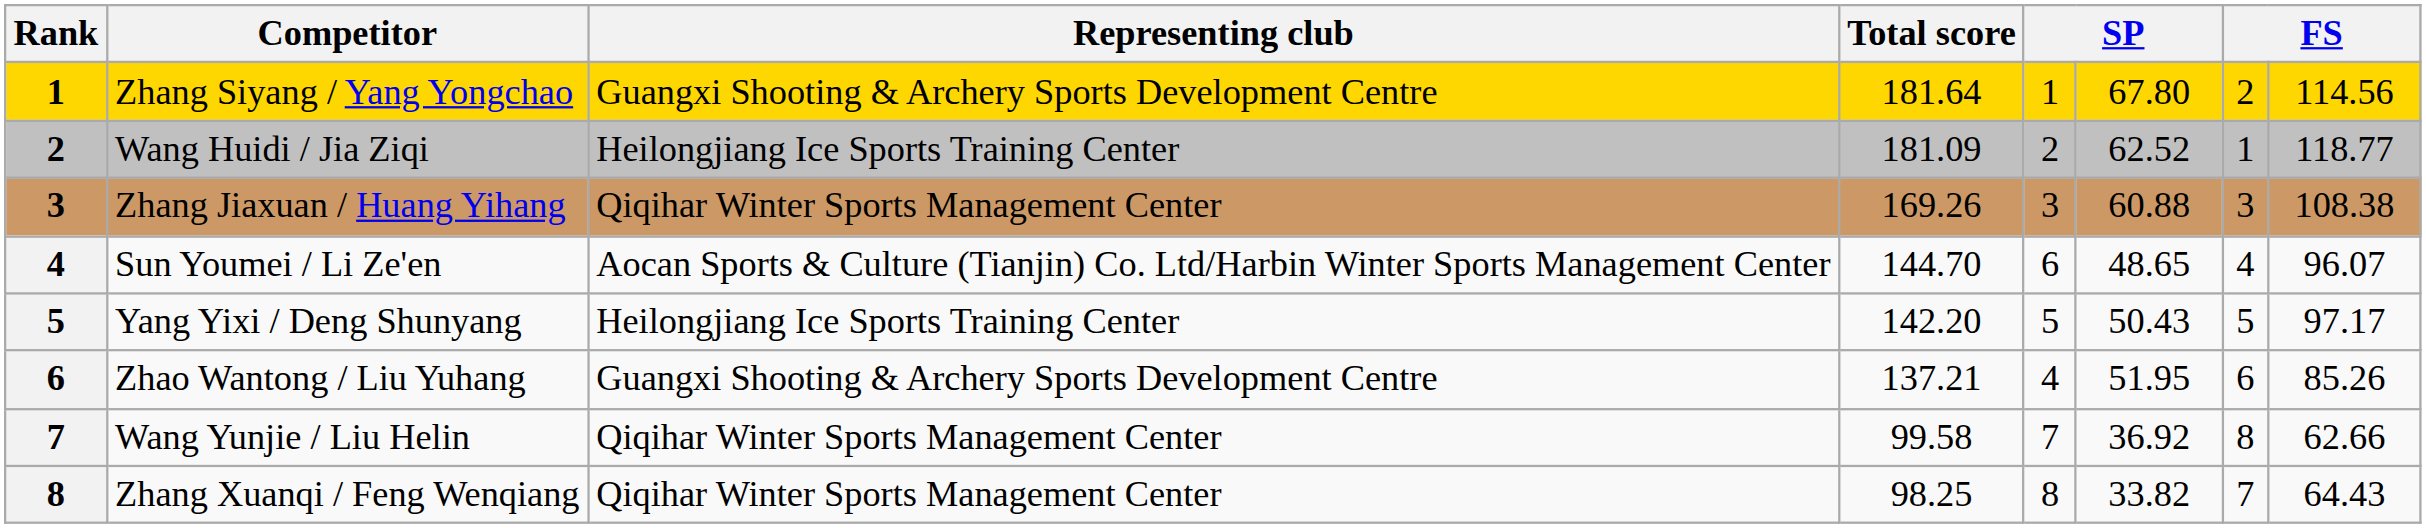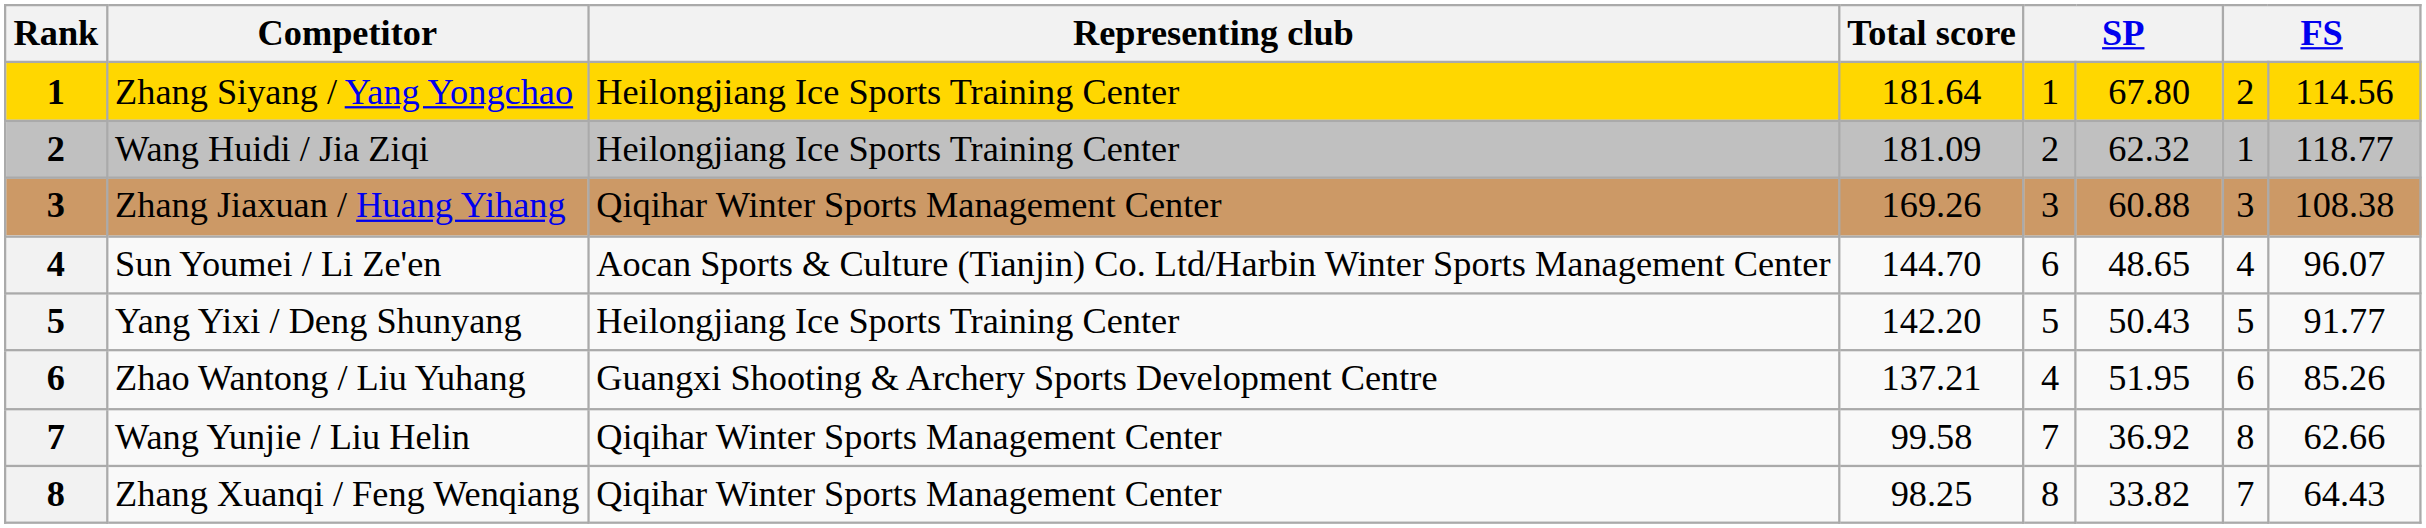Zhang Siyang / Yang Yongchao | Representing club: Guangxi Shooting & Archery Sports Development Centre -> Heilongjiang Ice Sports Training Center
Wang Huidi / Jia Ziqi | column 6: 62.52 -> 62.32
Yang Yixi / Deng Shunyang | column 8: 97.17 -> 91.77
